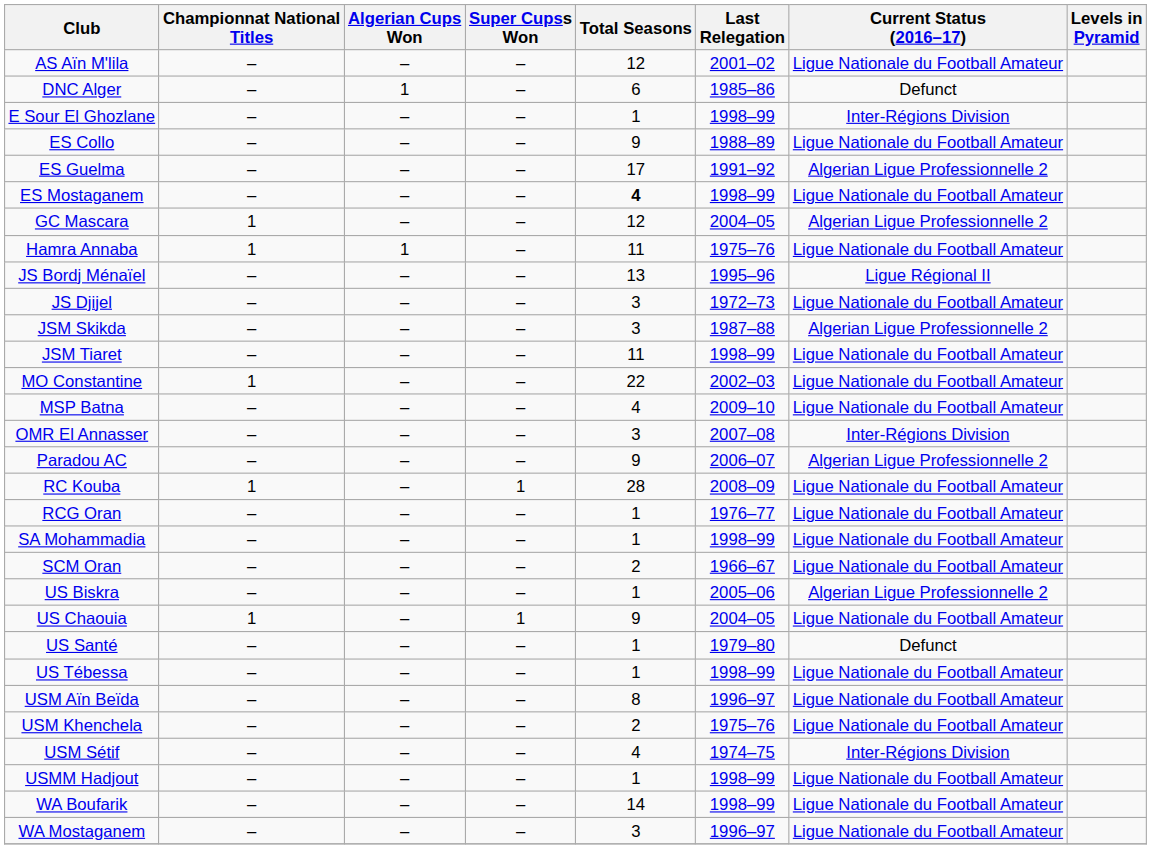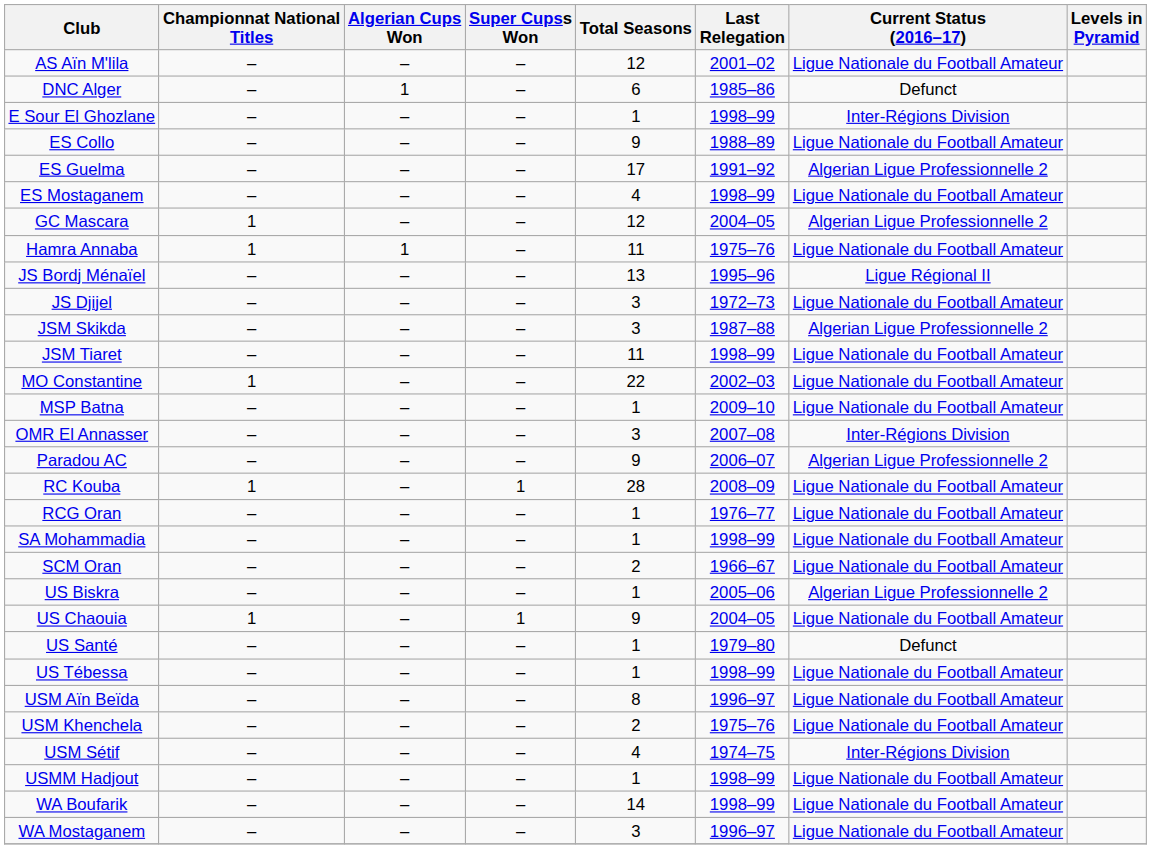ES Mostaganem | Total Seasons: bold -> normal
MSP Batna | Total Seasons: 4 -> 1
